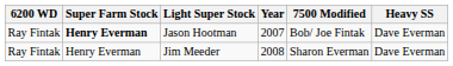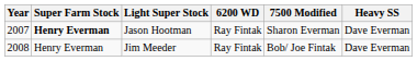columns swapped: Year <-> 6200 WD
Jason Hootman | 7500 Modified: Bob/ Joe Fintak -> Sharon Everman
Jim Meeder | 7500 Modified: Sharon Everman -> Bob/ Joe Fintak
